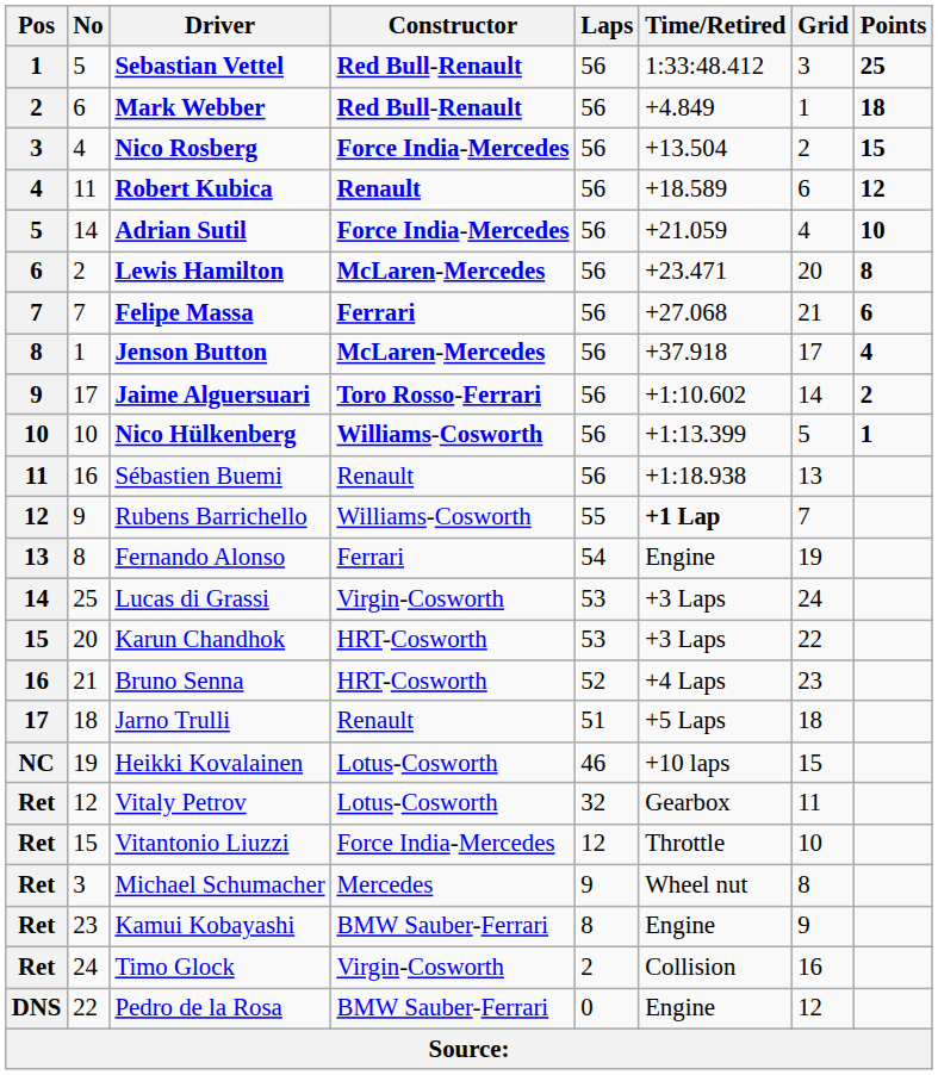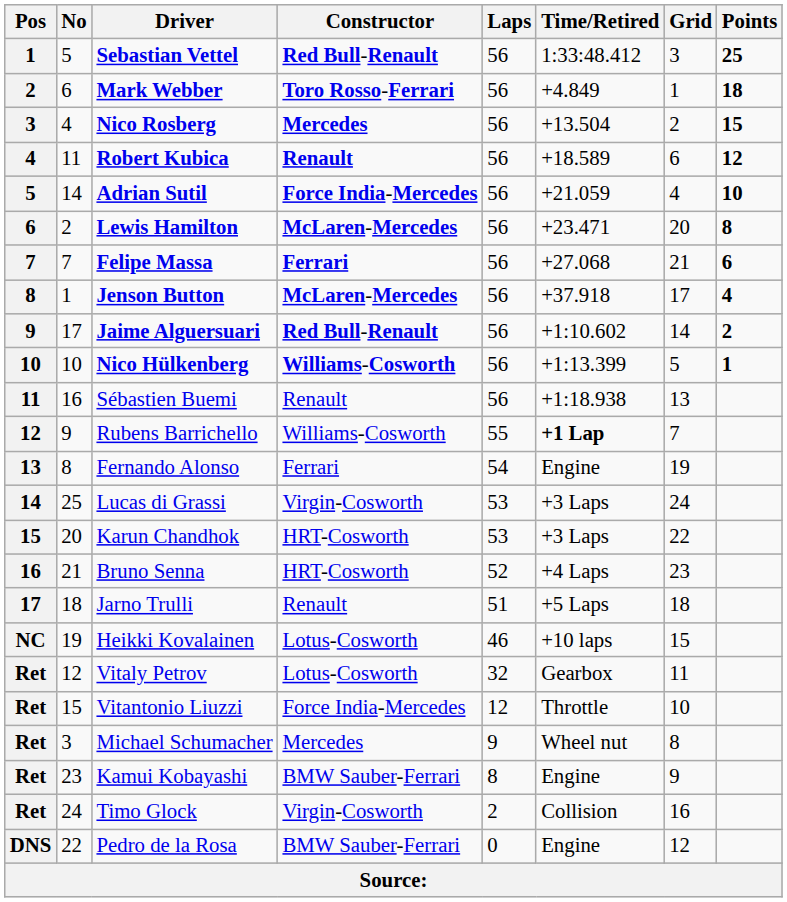Mark Webber | Constructor: Red Bull-Renault -> Toro Rosso-Ferrari
Nico Rosberg | Constructor: Force India-Mercedes -> Mercedes
Jaime Alguersuari | Constructor: Toro Rosso-Ferrari -> Red Bull-Renault
